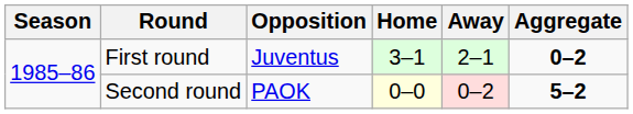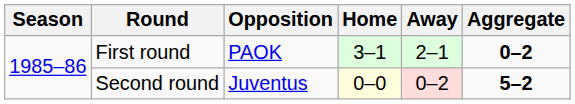First round | Opposition: Juventus -> PAOK
Second round | Opposition: PAOK -> Juventus
